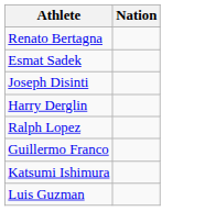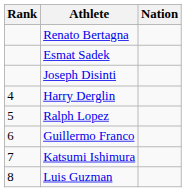+ column: Rank | 4 | 5 | 6 | 7 | 8
